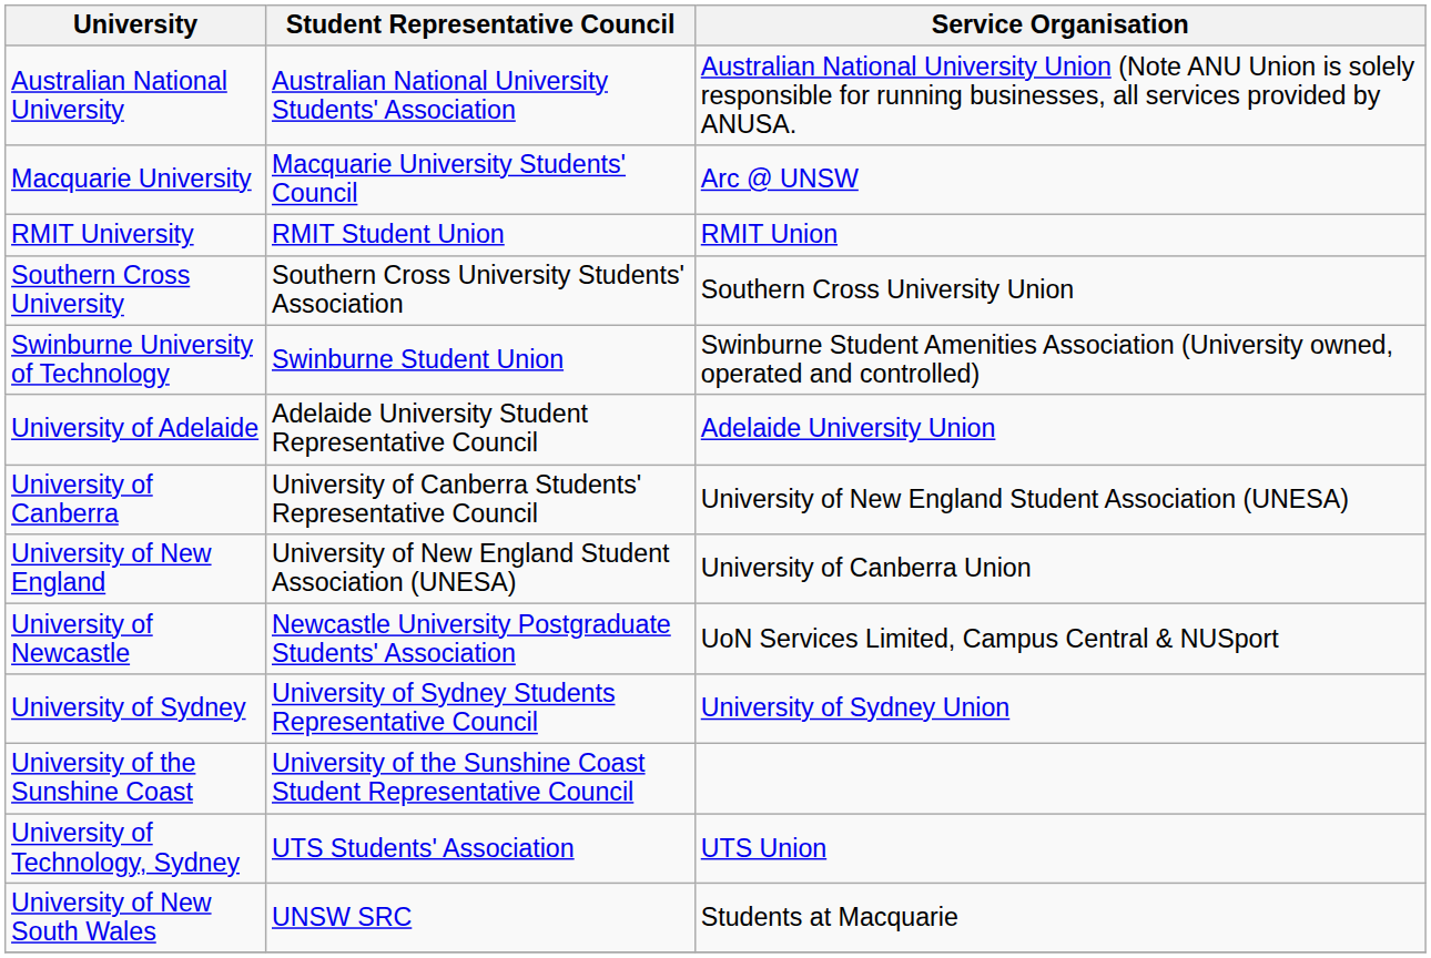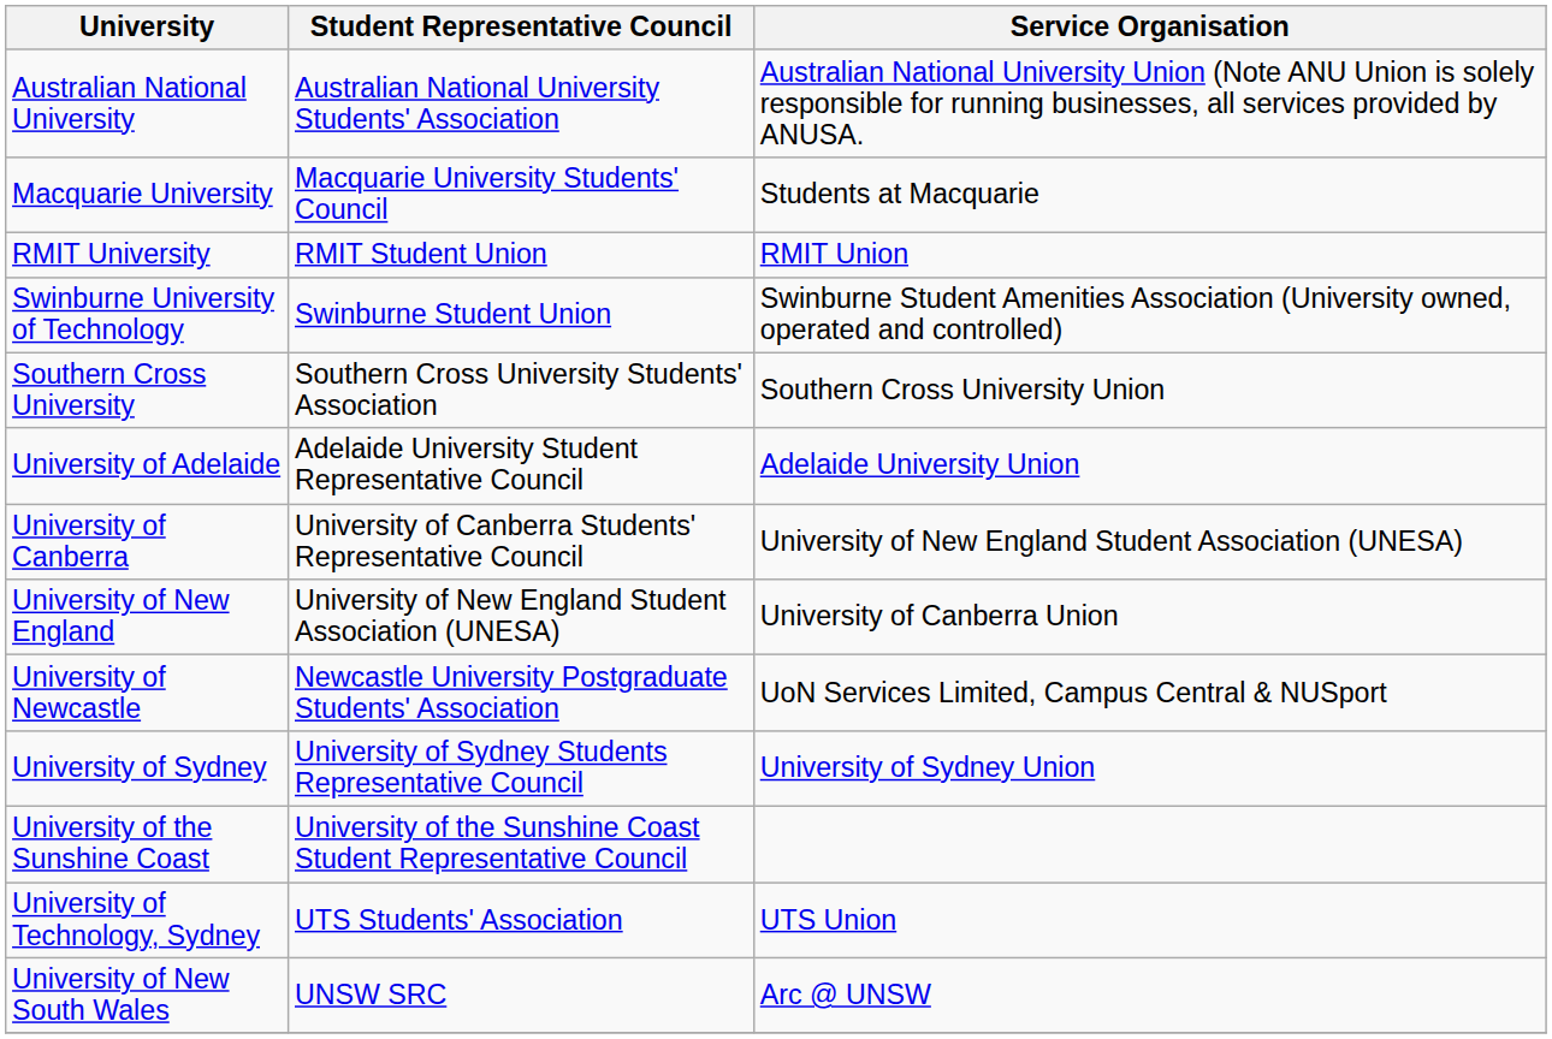Macquarie University | Service Organisation: Arc @ UNSW -> Students at Macquarie
rows swapped: Southern Cross University <-> Swinburne University of Technology
University of New South Wales | Service Organisation: Students at Macquarie -> Arc @ UNSW
